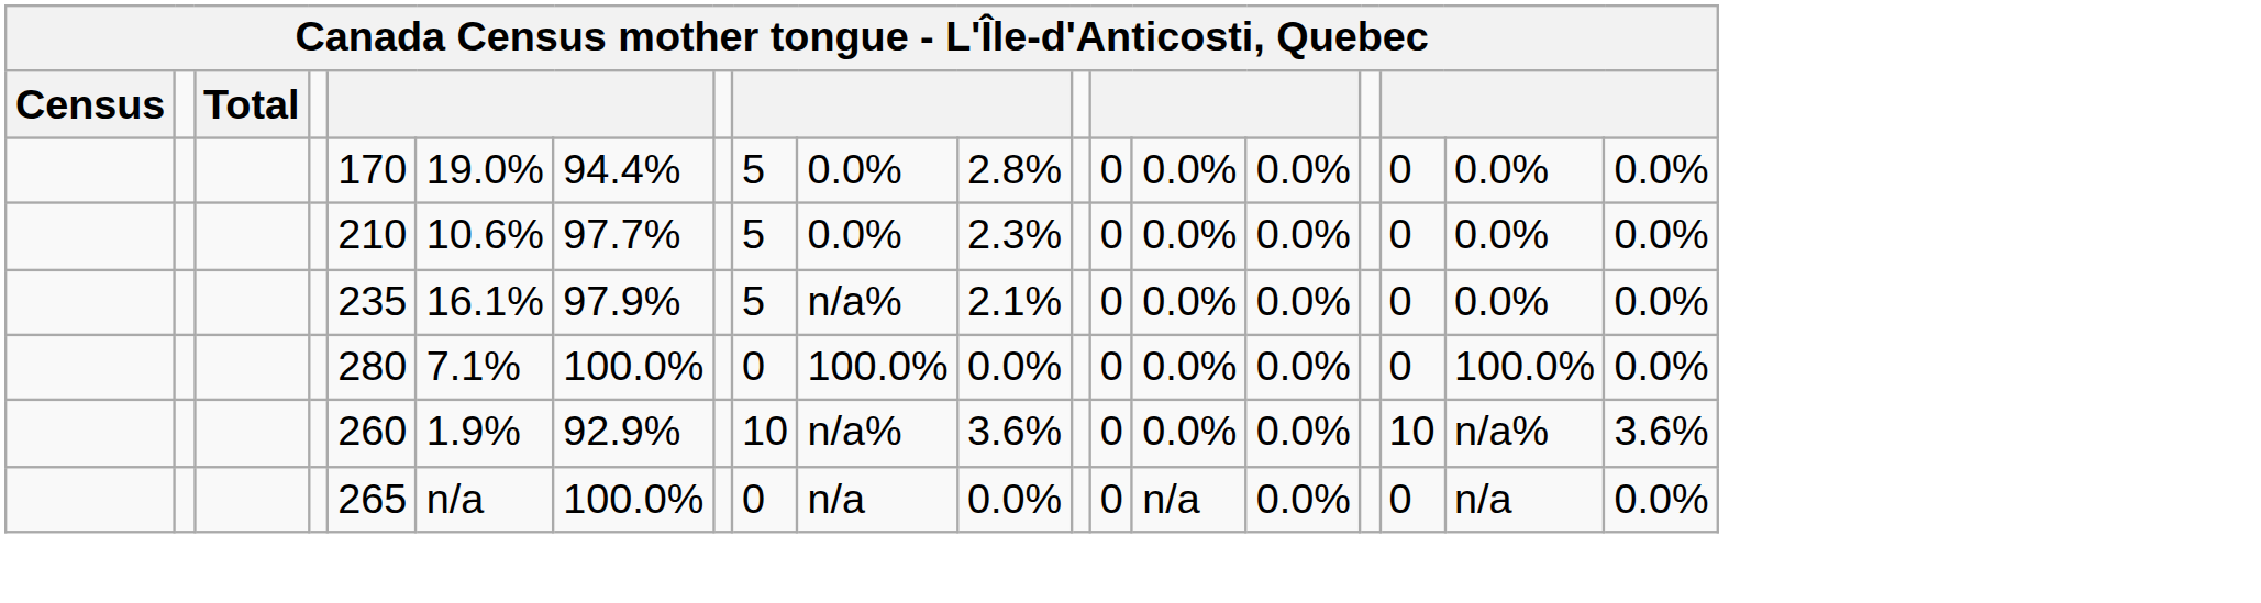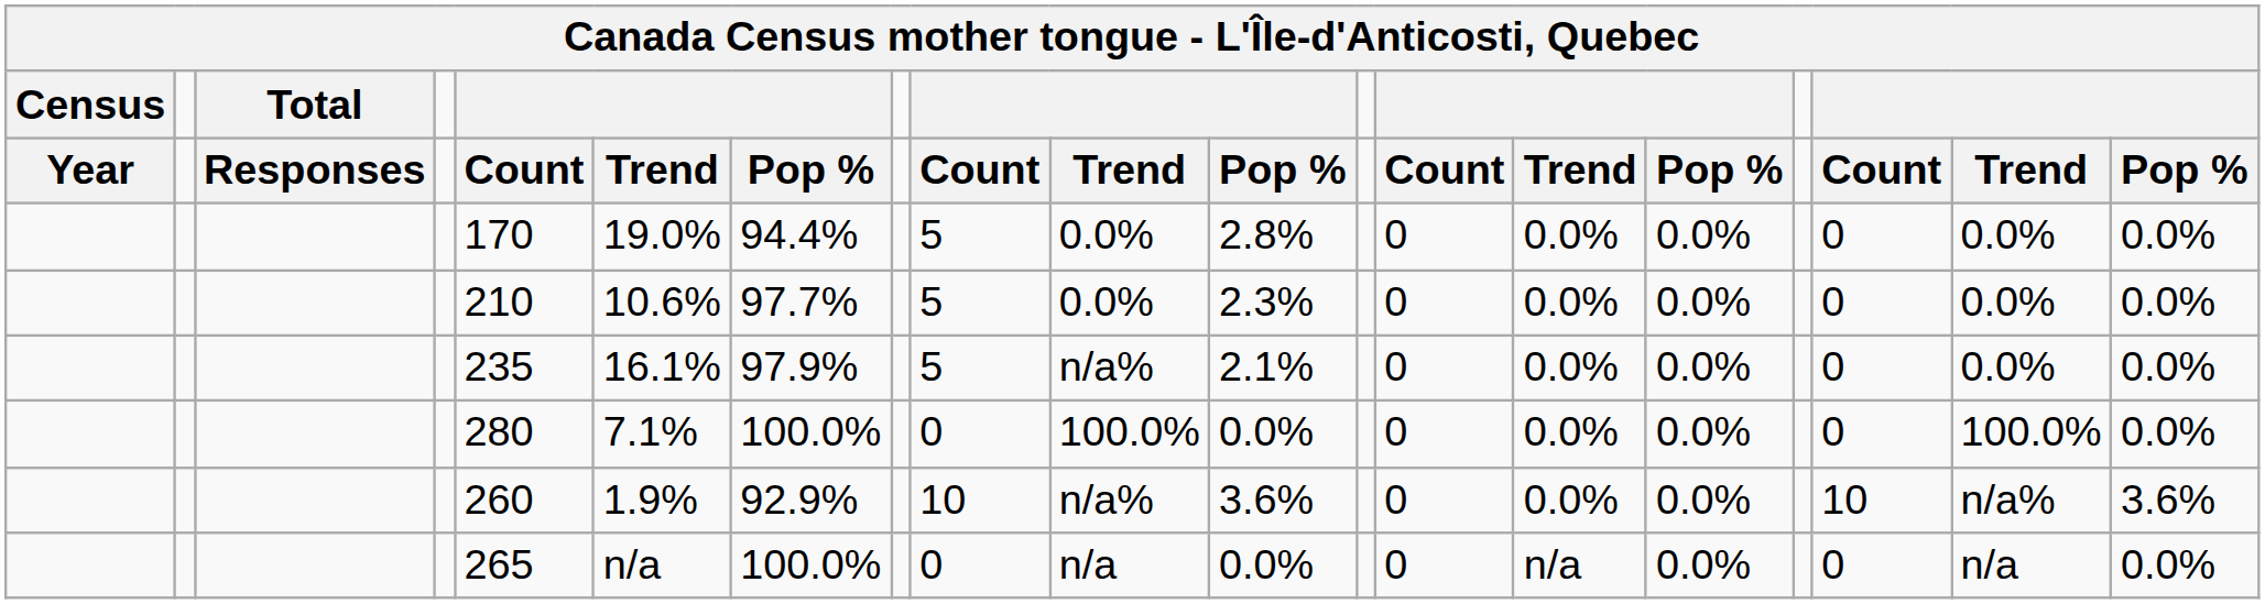+ row: Year | Responses | Count | Trend | Pop % | Count | Trend | Pop % | Count | Trend | Pop % | Count | Trend | Pop %
